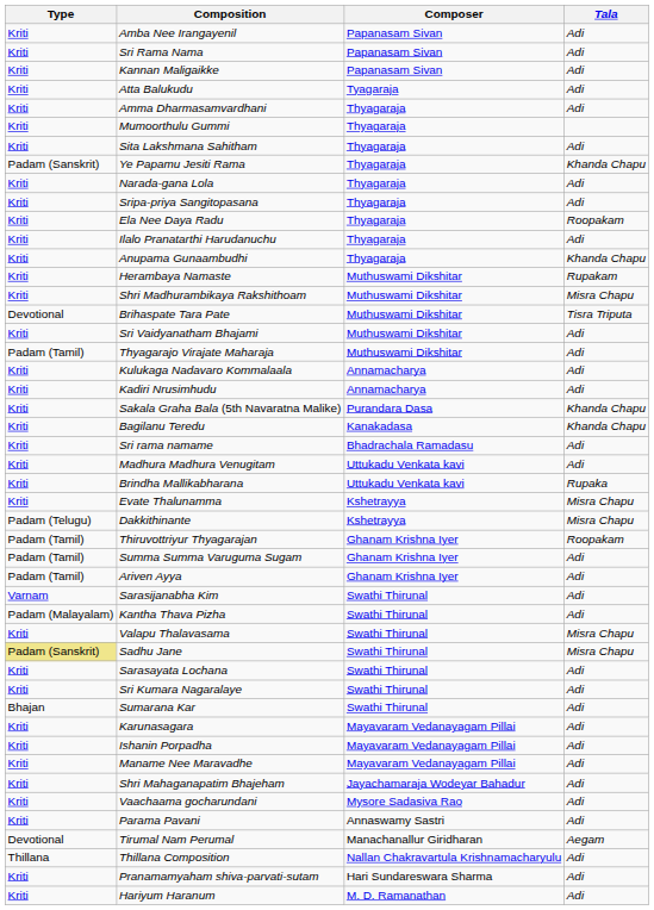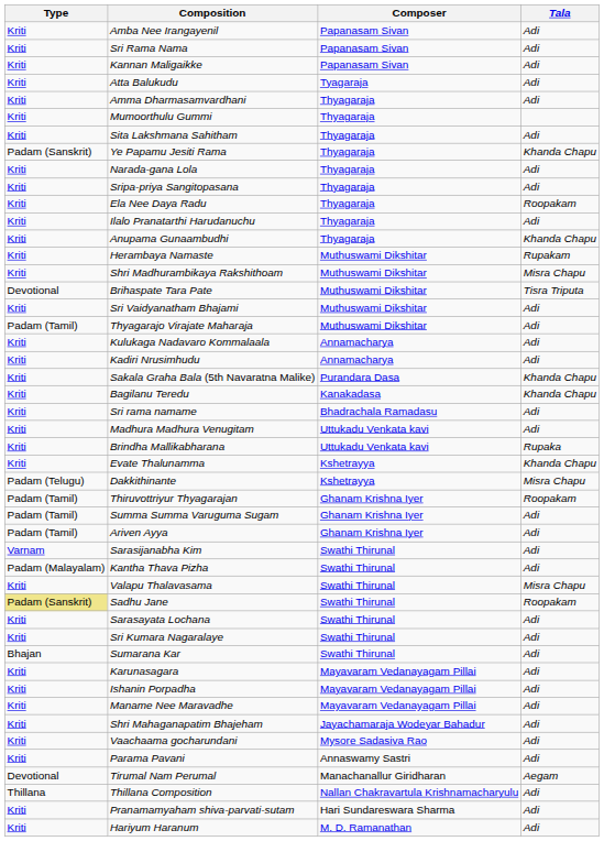Evate Thalunamma | Tala: Misra Chapu -> Khanda Chapu
Sadhu Jane | Tala: Misra Chapu -> Roopakam
